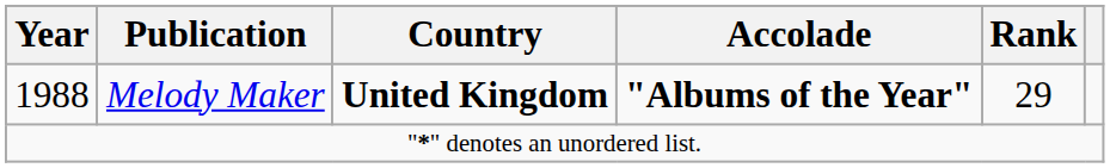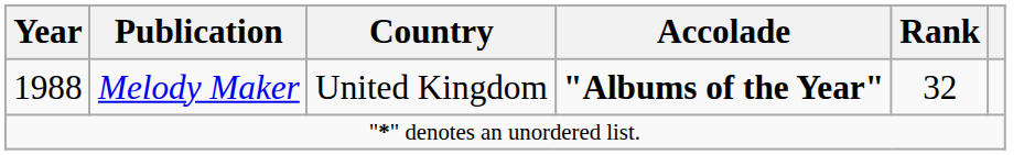1988 | Country: bold -> normal
1988 | Rank: 29 -> 32
